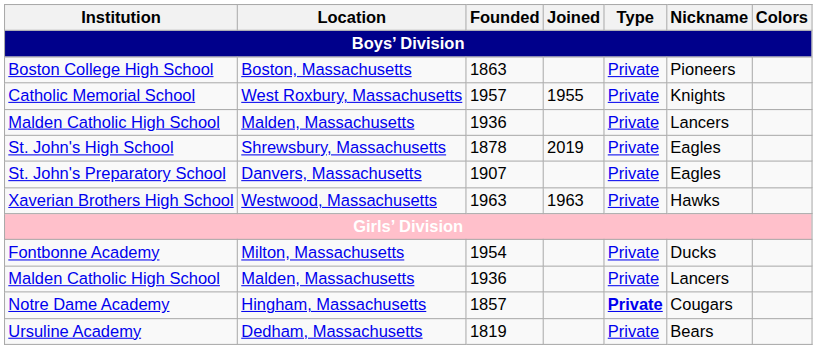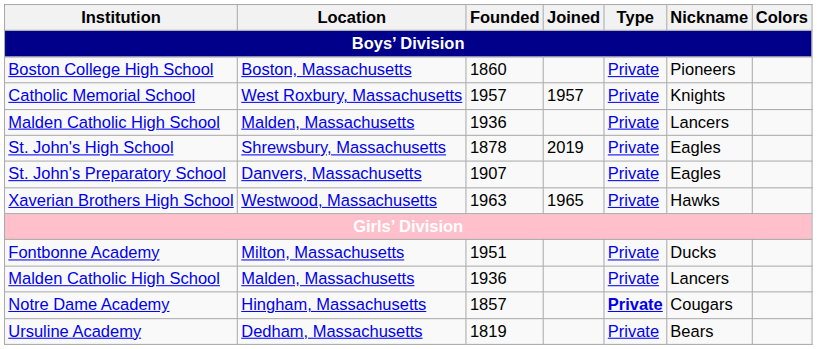Boston College High School | Founded: 1863 -> 1860
Catholic Memorial School | Joined: 1955 -> 1957
Xaverian Brothers High School | Joined: 1963 -> 1965
Fontbonne Academy | Founded: 1954 -> 1951
